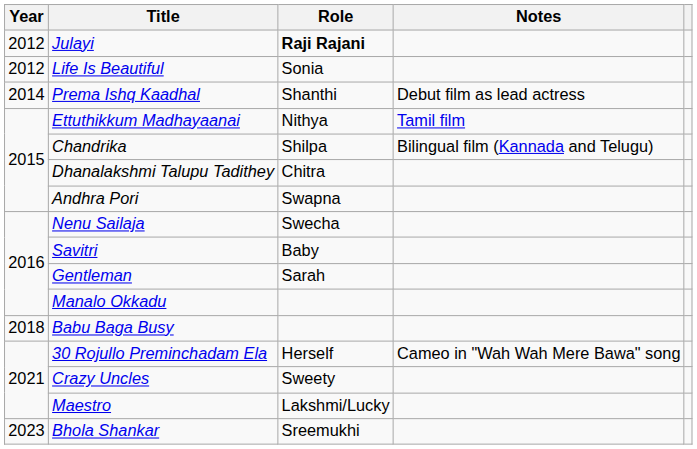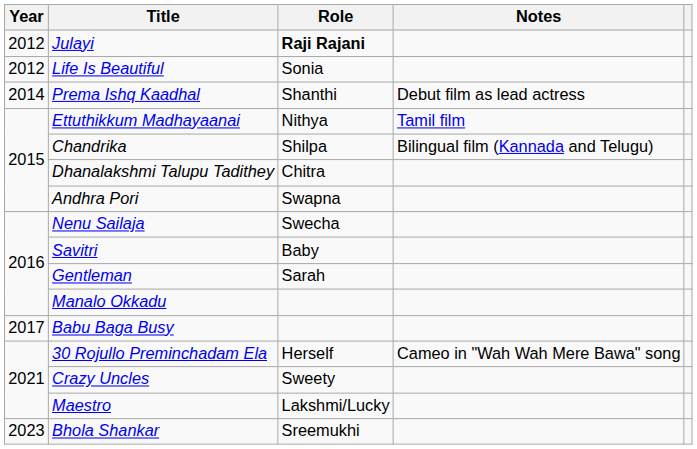Babu Baga Busy | Year: 2018 -> 2017
